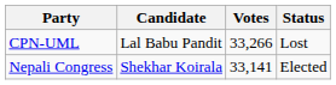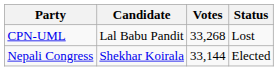CPN-UML | Votes: 33,266 -> 33,268
Nepali Congress | Votes: 33,141 -> 33,144
